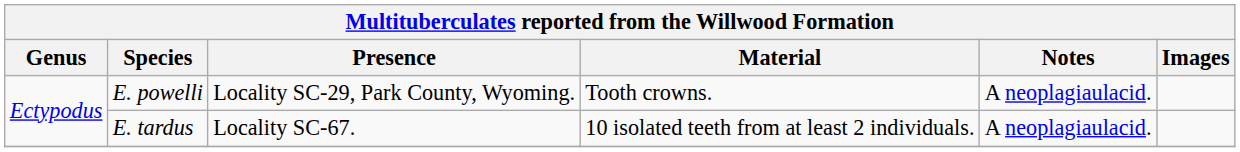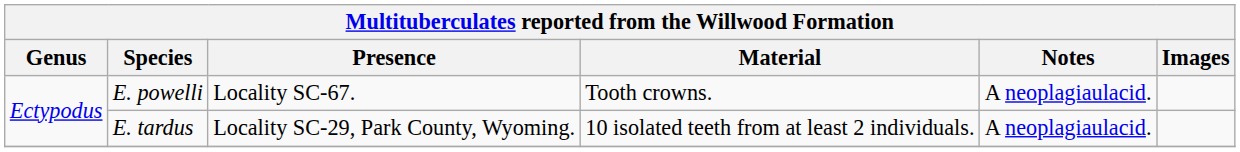E. powelli | Presence: Locality SC-29, Park County, Wyoming. -> Locality SC-67.
E. tardus | Presence: Locality SC-67. -> Locality SC-29, Park County, Wyoming.
